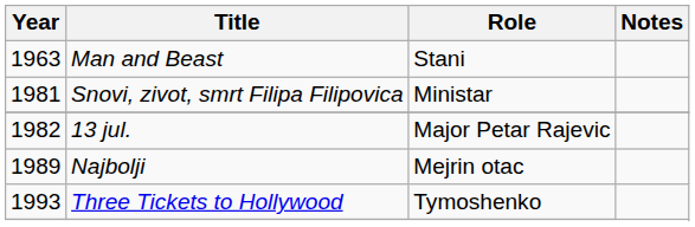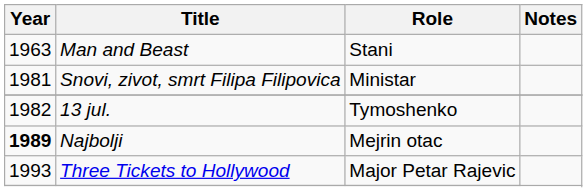13 jul. | Role: Major Petar Rajevic -> Tymoshenko
Najbolji | Year: normal -> bold
Three Tickets to Hollywood | Role: Tymoshenko -> Major Petar Rajevic
